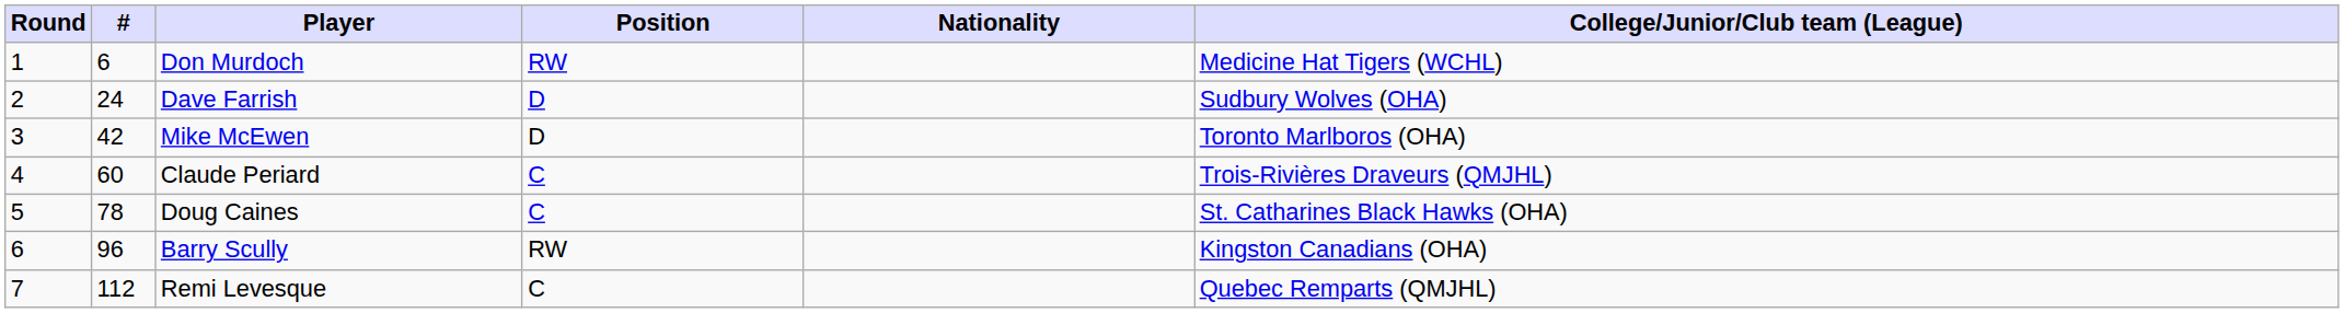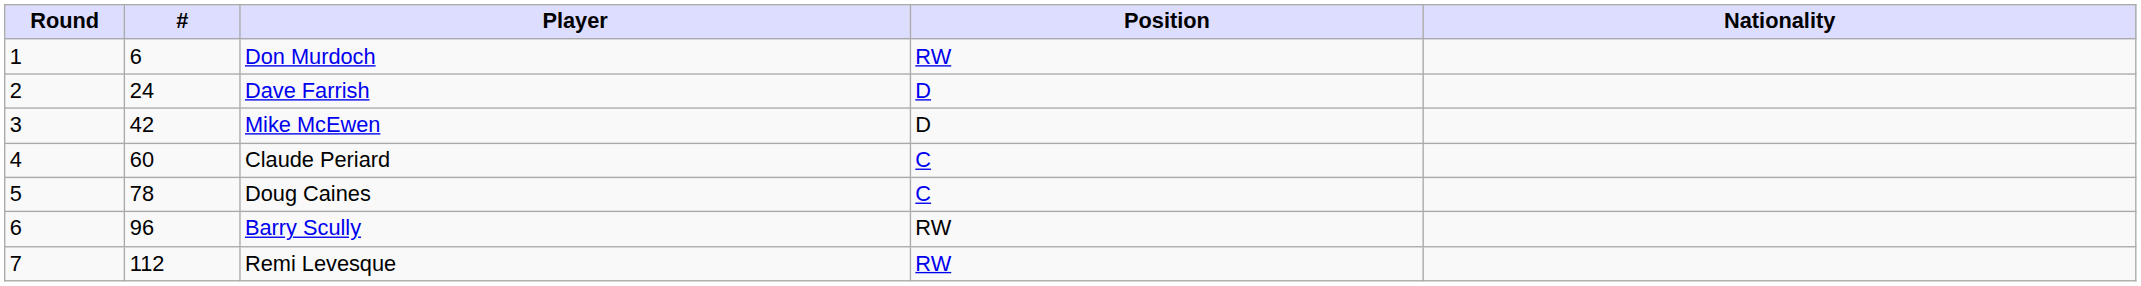- column: College/Junior/Club team (League) | Medicine Hat Tigers (WCHL) | Sudbury Wolves (OHA) | Toronto Marlboros (OHA) | Trois-Rivières Draveurs (QMJHL) | St. Catharines Black Hawks (OHA) | Kingston Canadians (OHA) | Quebec Remparts (QMJHL)
Remi Levesque | Position: C -> RW
